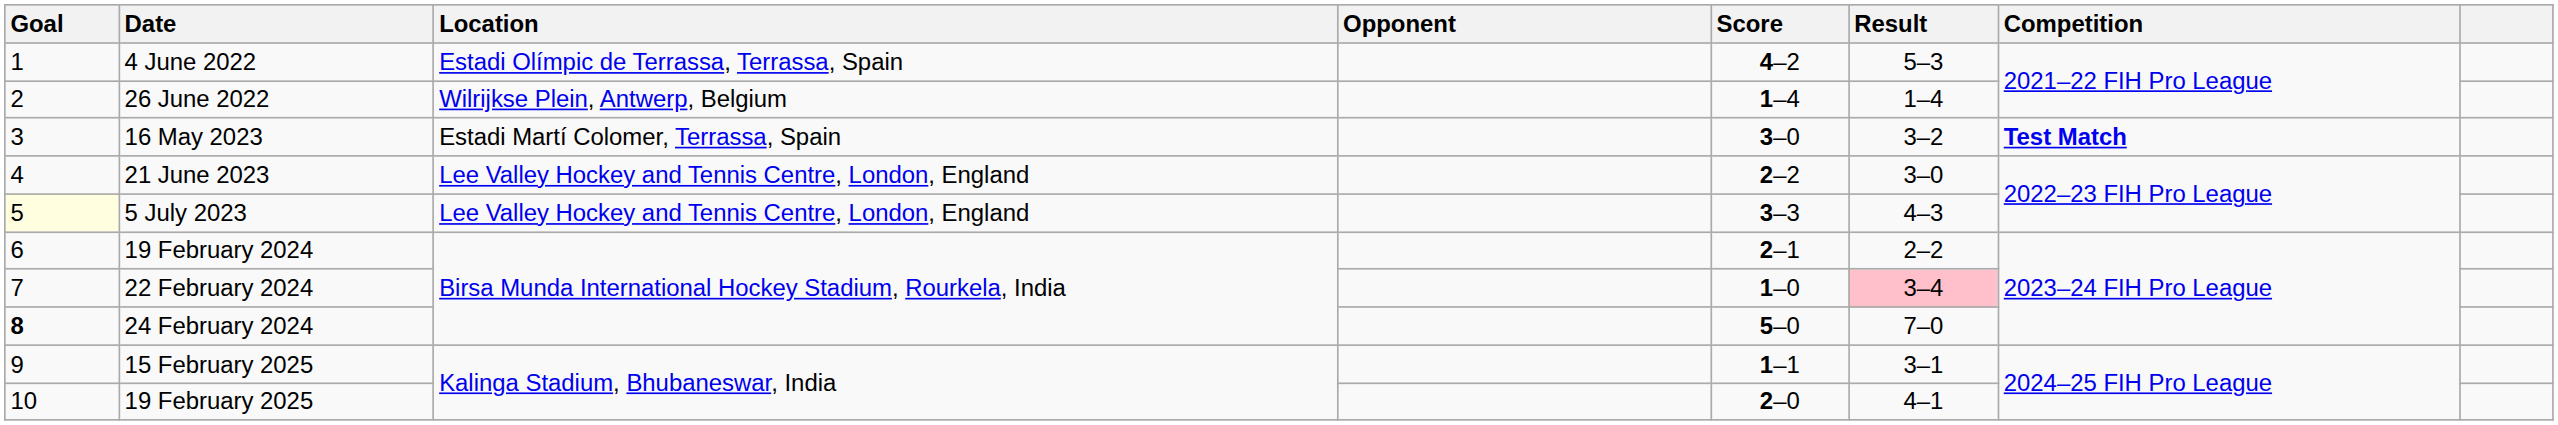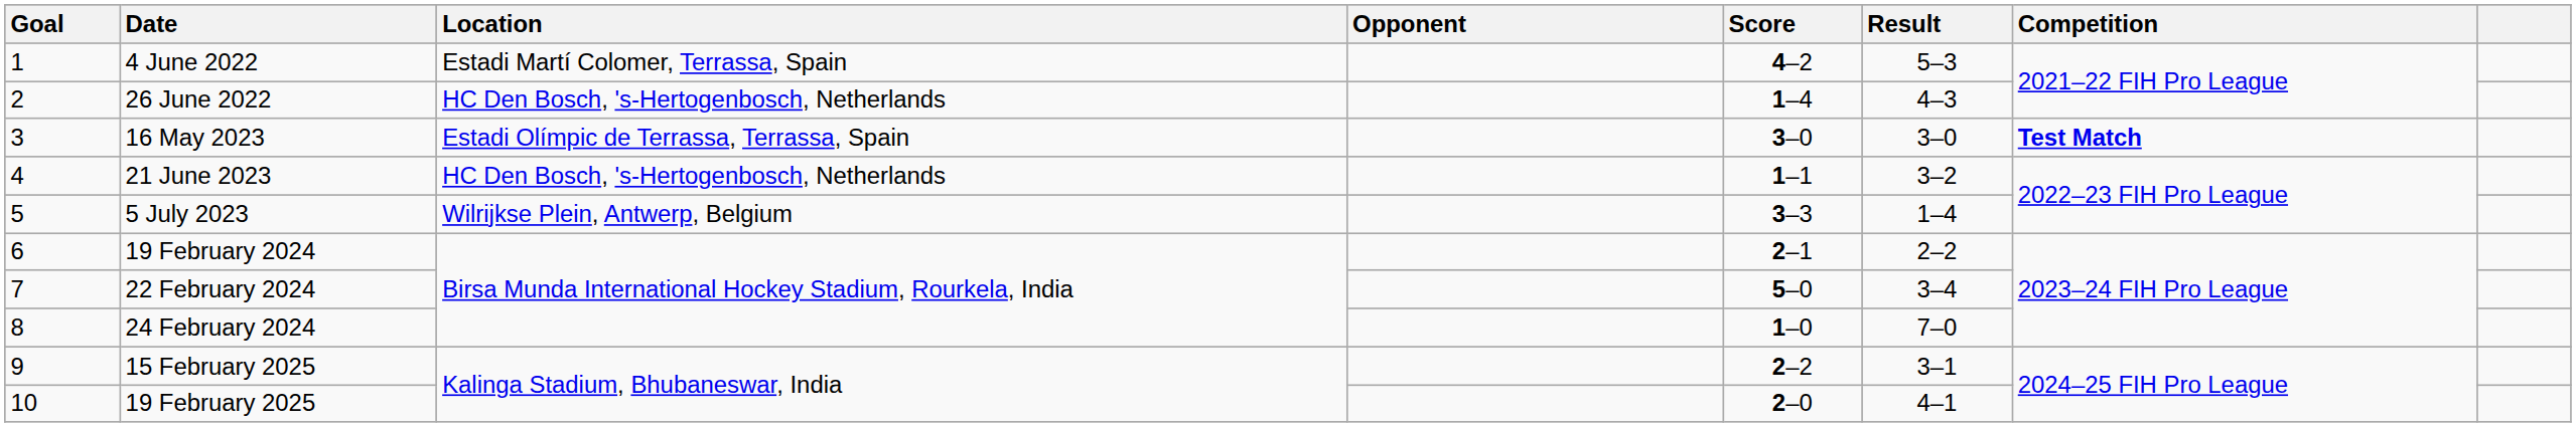4 June 2022 | Location: Estadi Olímpic de Terrassa, Terrassa, Spain -> Estadi Martí Colomer, Terrassa, Spain
26 June 2022 | Location: Wilrijkse Plein, Antwerp, Belgium -> HC Den Bosch, 's-Hertogenbosch, Netherlands
26 June 2022 | Result: 1–4 -> 4–3
16 May 2023 | Location: Estadi Martí Colomer, Terrassa, Spain -> Estadi Olímpic de Terrassa, Terrassa, Spain
16 May 2023 | Result: 3–2 -> 3–0
21 June 2023 | Location: Lee Valley Hockey and Tennis Centre, London, England -> HC Den Bosch, 's-Hertogenbosch, Netherlands
21 June 2023 | Score: 2–2 -> 1–1
21 June 2023 | Result: 3–0 -> 3–2
5 July 2023 | Goal: lightyellow background -> no background
5 July 2023 | Location: Lee Valley Hockey and Tennis Centre, London, England -> Wilrijkse Plein, Antwerp, Belgium
5 July 2023 | Result: 4–3 -> 1–4
22 February 2024 | Score: 1–0 -> 5–0
22 February 2024 | Result: pink background -> no background
24 February 2024 | Goal: bold -> normal
24 February 2024 | Score: 5–0 -> 1–0
15 February 2025 | Score: 1–1 -> 2–2
